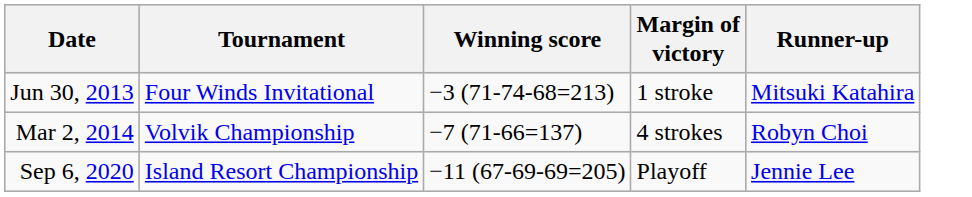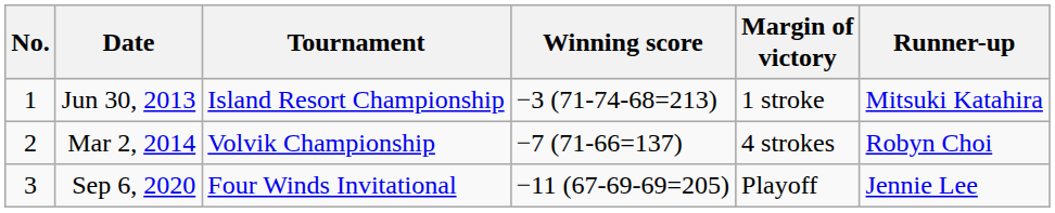+ column: No. | 1 | 2 | 3
Jun 30, 2013 | Tournament: Four Winds Invitational -> Island Resort Championship
Sep 6, 2020 | Tournament: Island Resort Championship -> Four Winds Invitational
